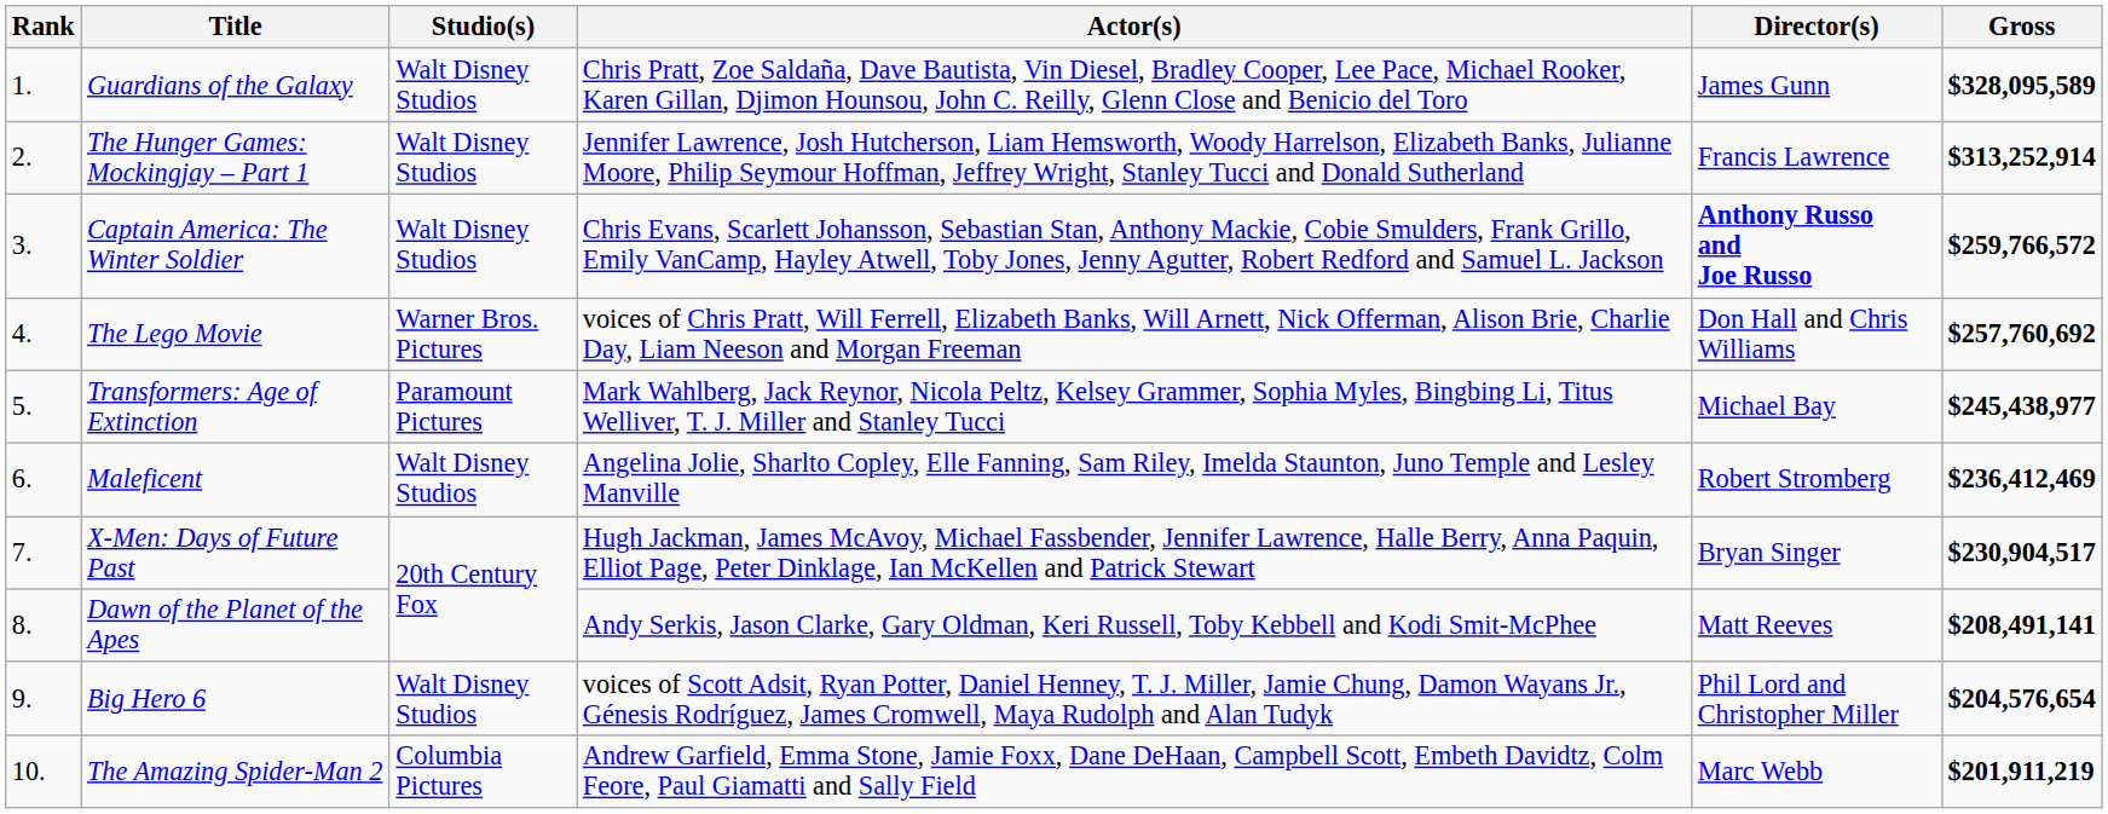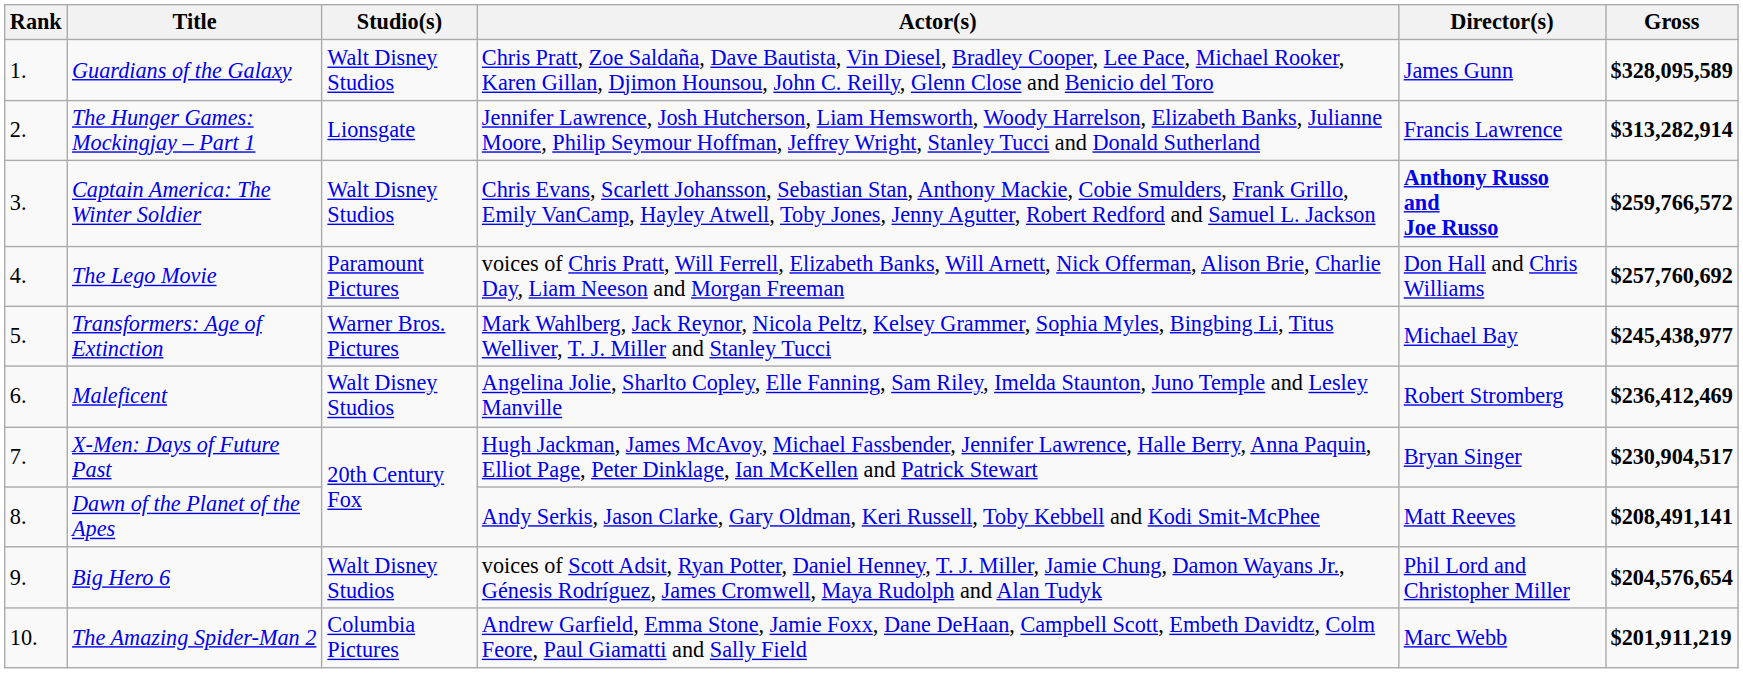The Hunger Games: Mockingjay – Part 1 | Studio(s): Walt Disney Studios -> Lionsgate
The Hunger Games: Mockingjay – Part 1 | Gross: $313,252,914 -> $313,282,914
The Lego Movie | Studio(s): Warner Bros. Pictures -> Paramount Pictures
Transformers: Age of Extinction | Studio(s): Paramount Pictures -> Warner Bros. Pictures
